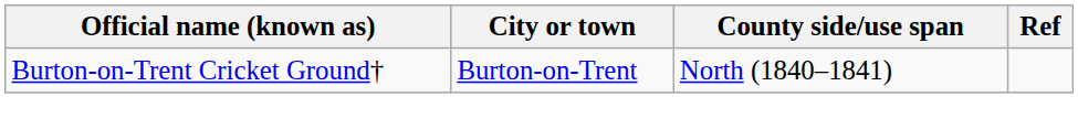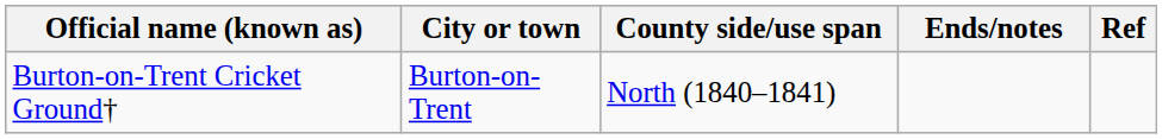+ column: Ends/notes
